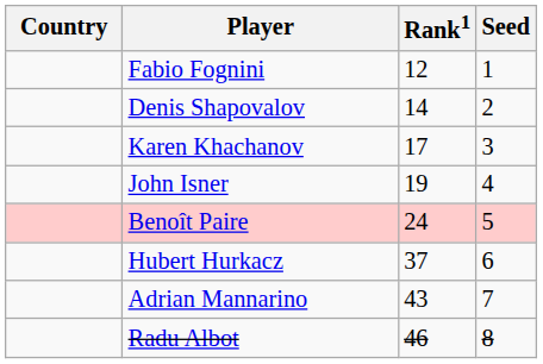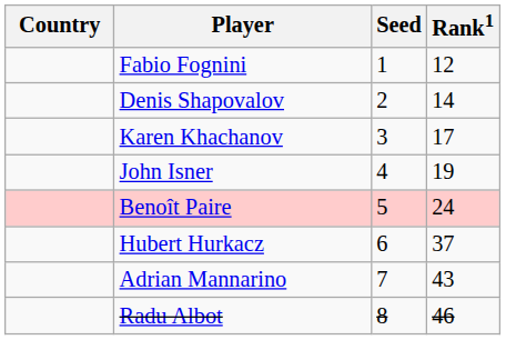columns swapped: Rank1 <-> Seed
